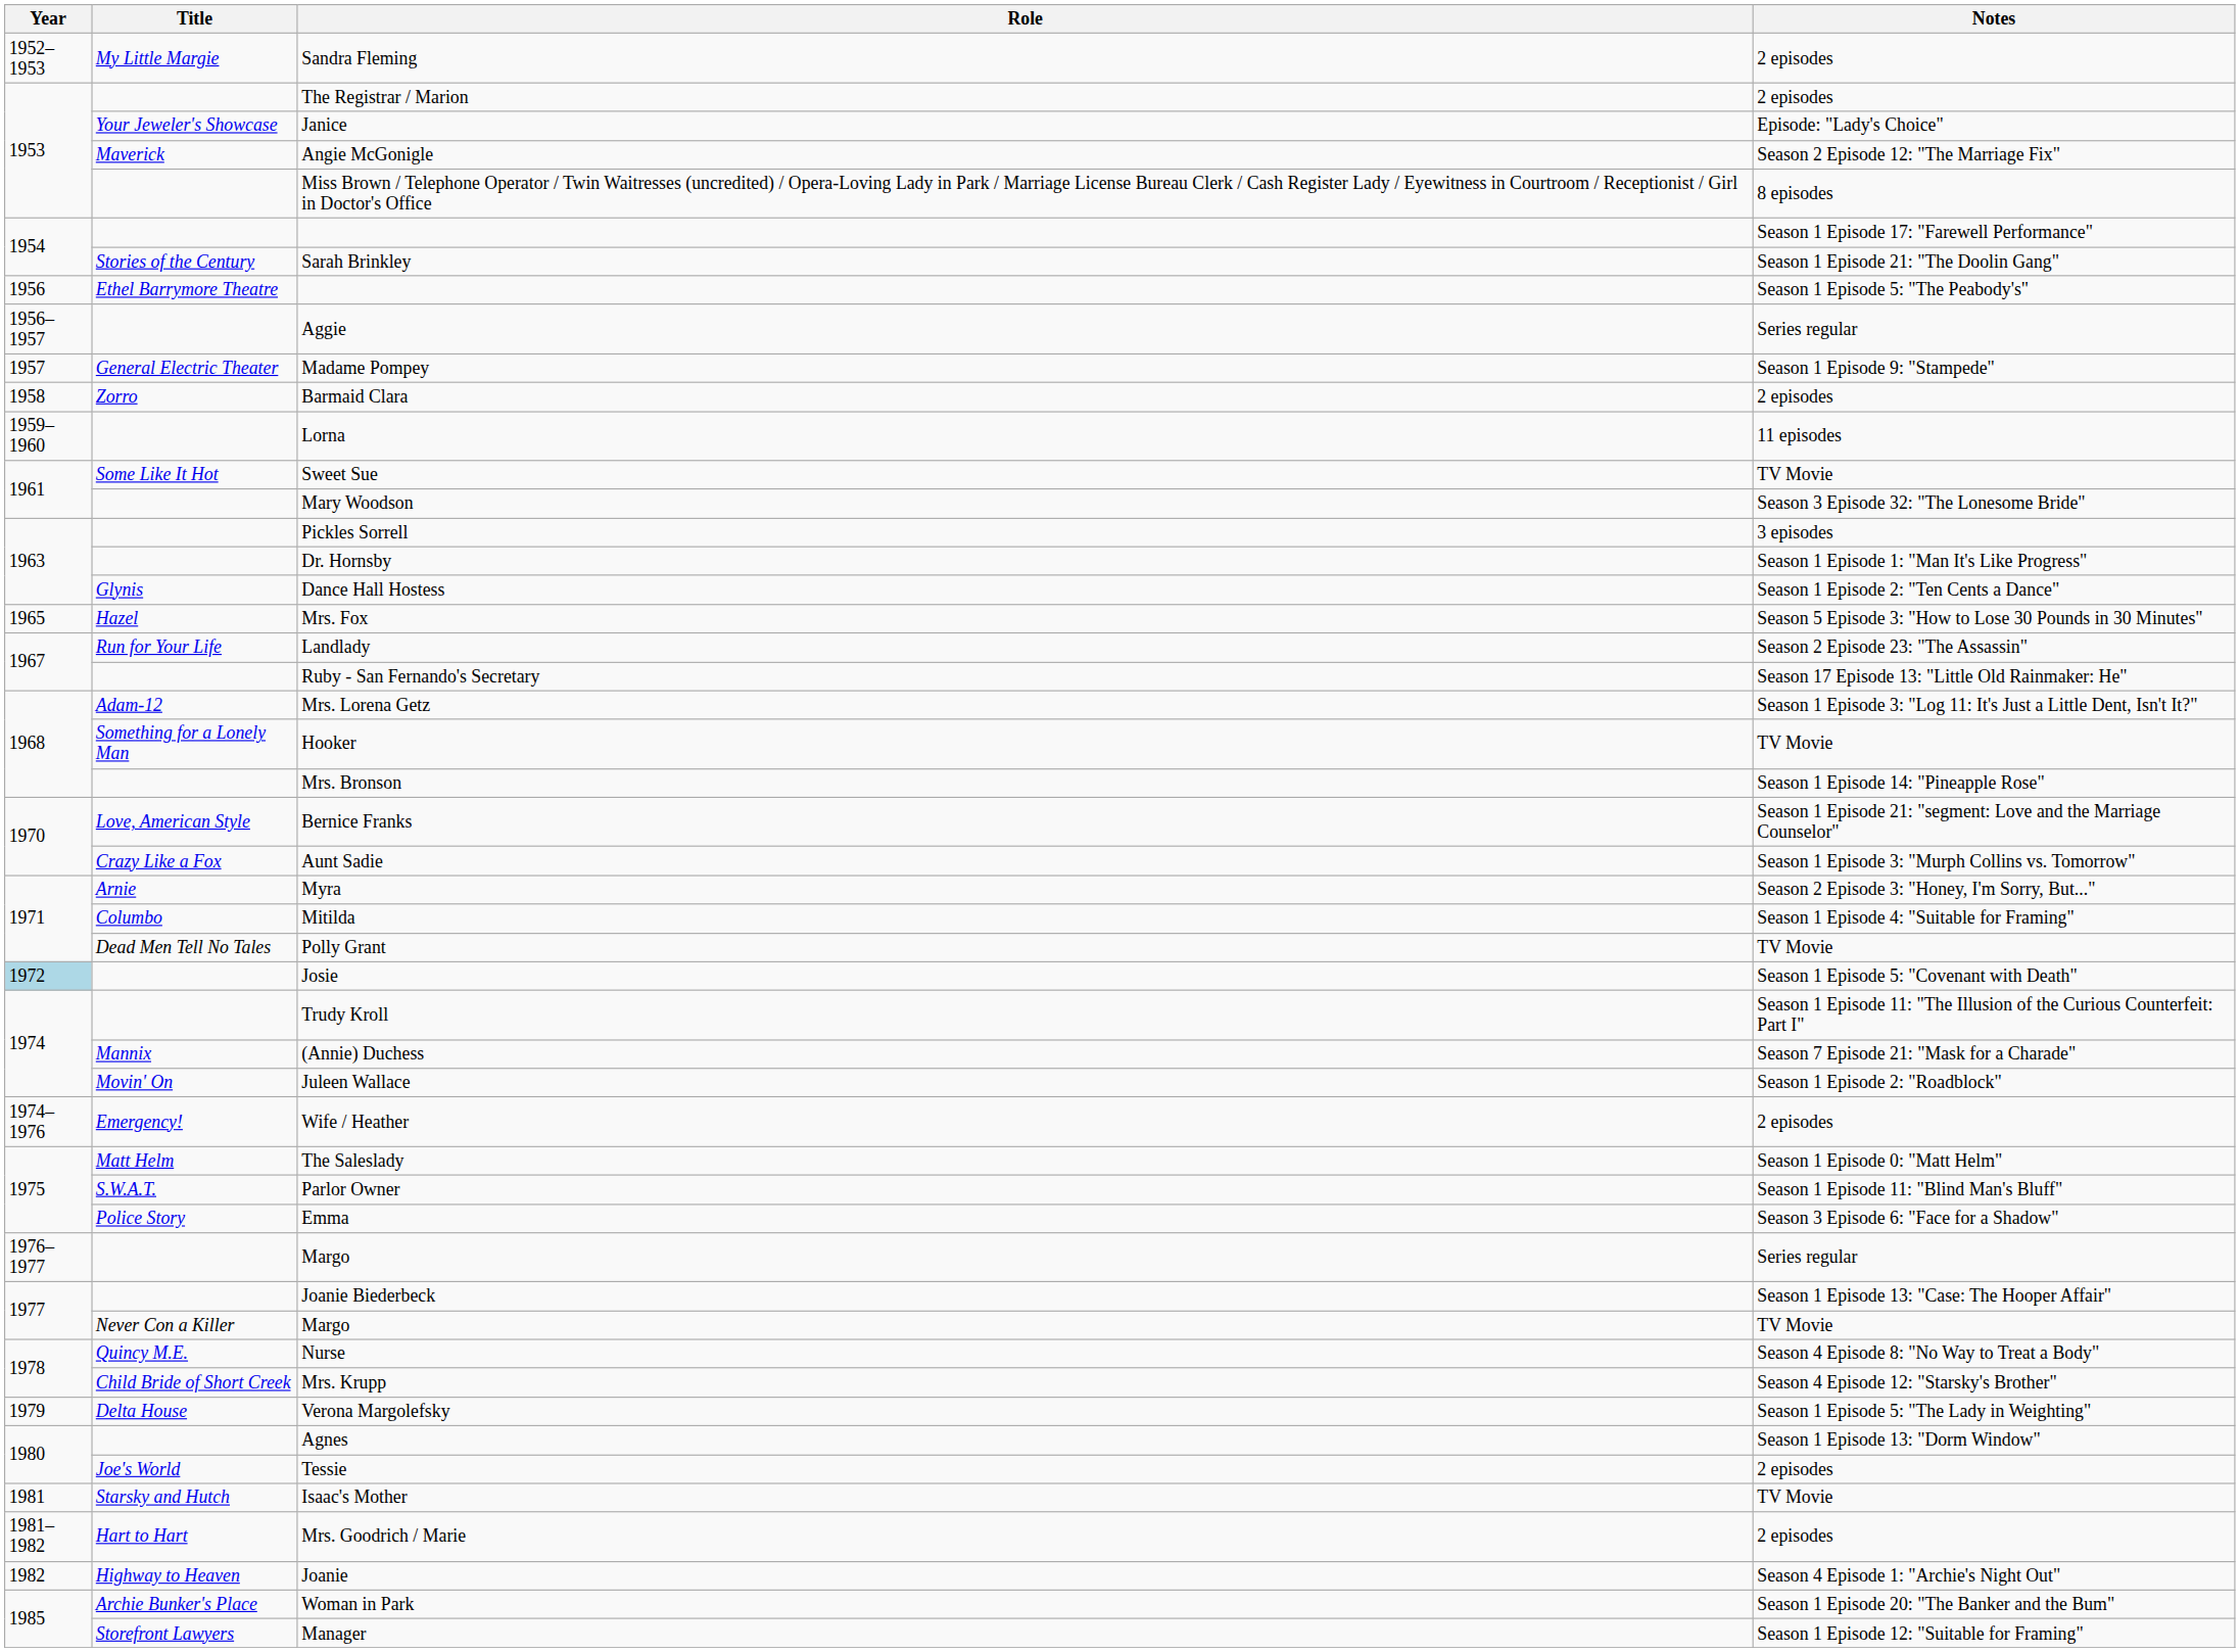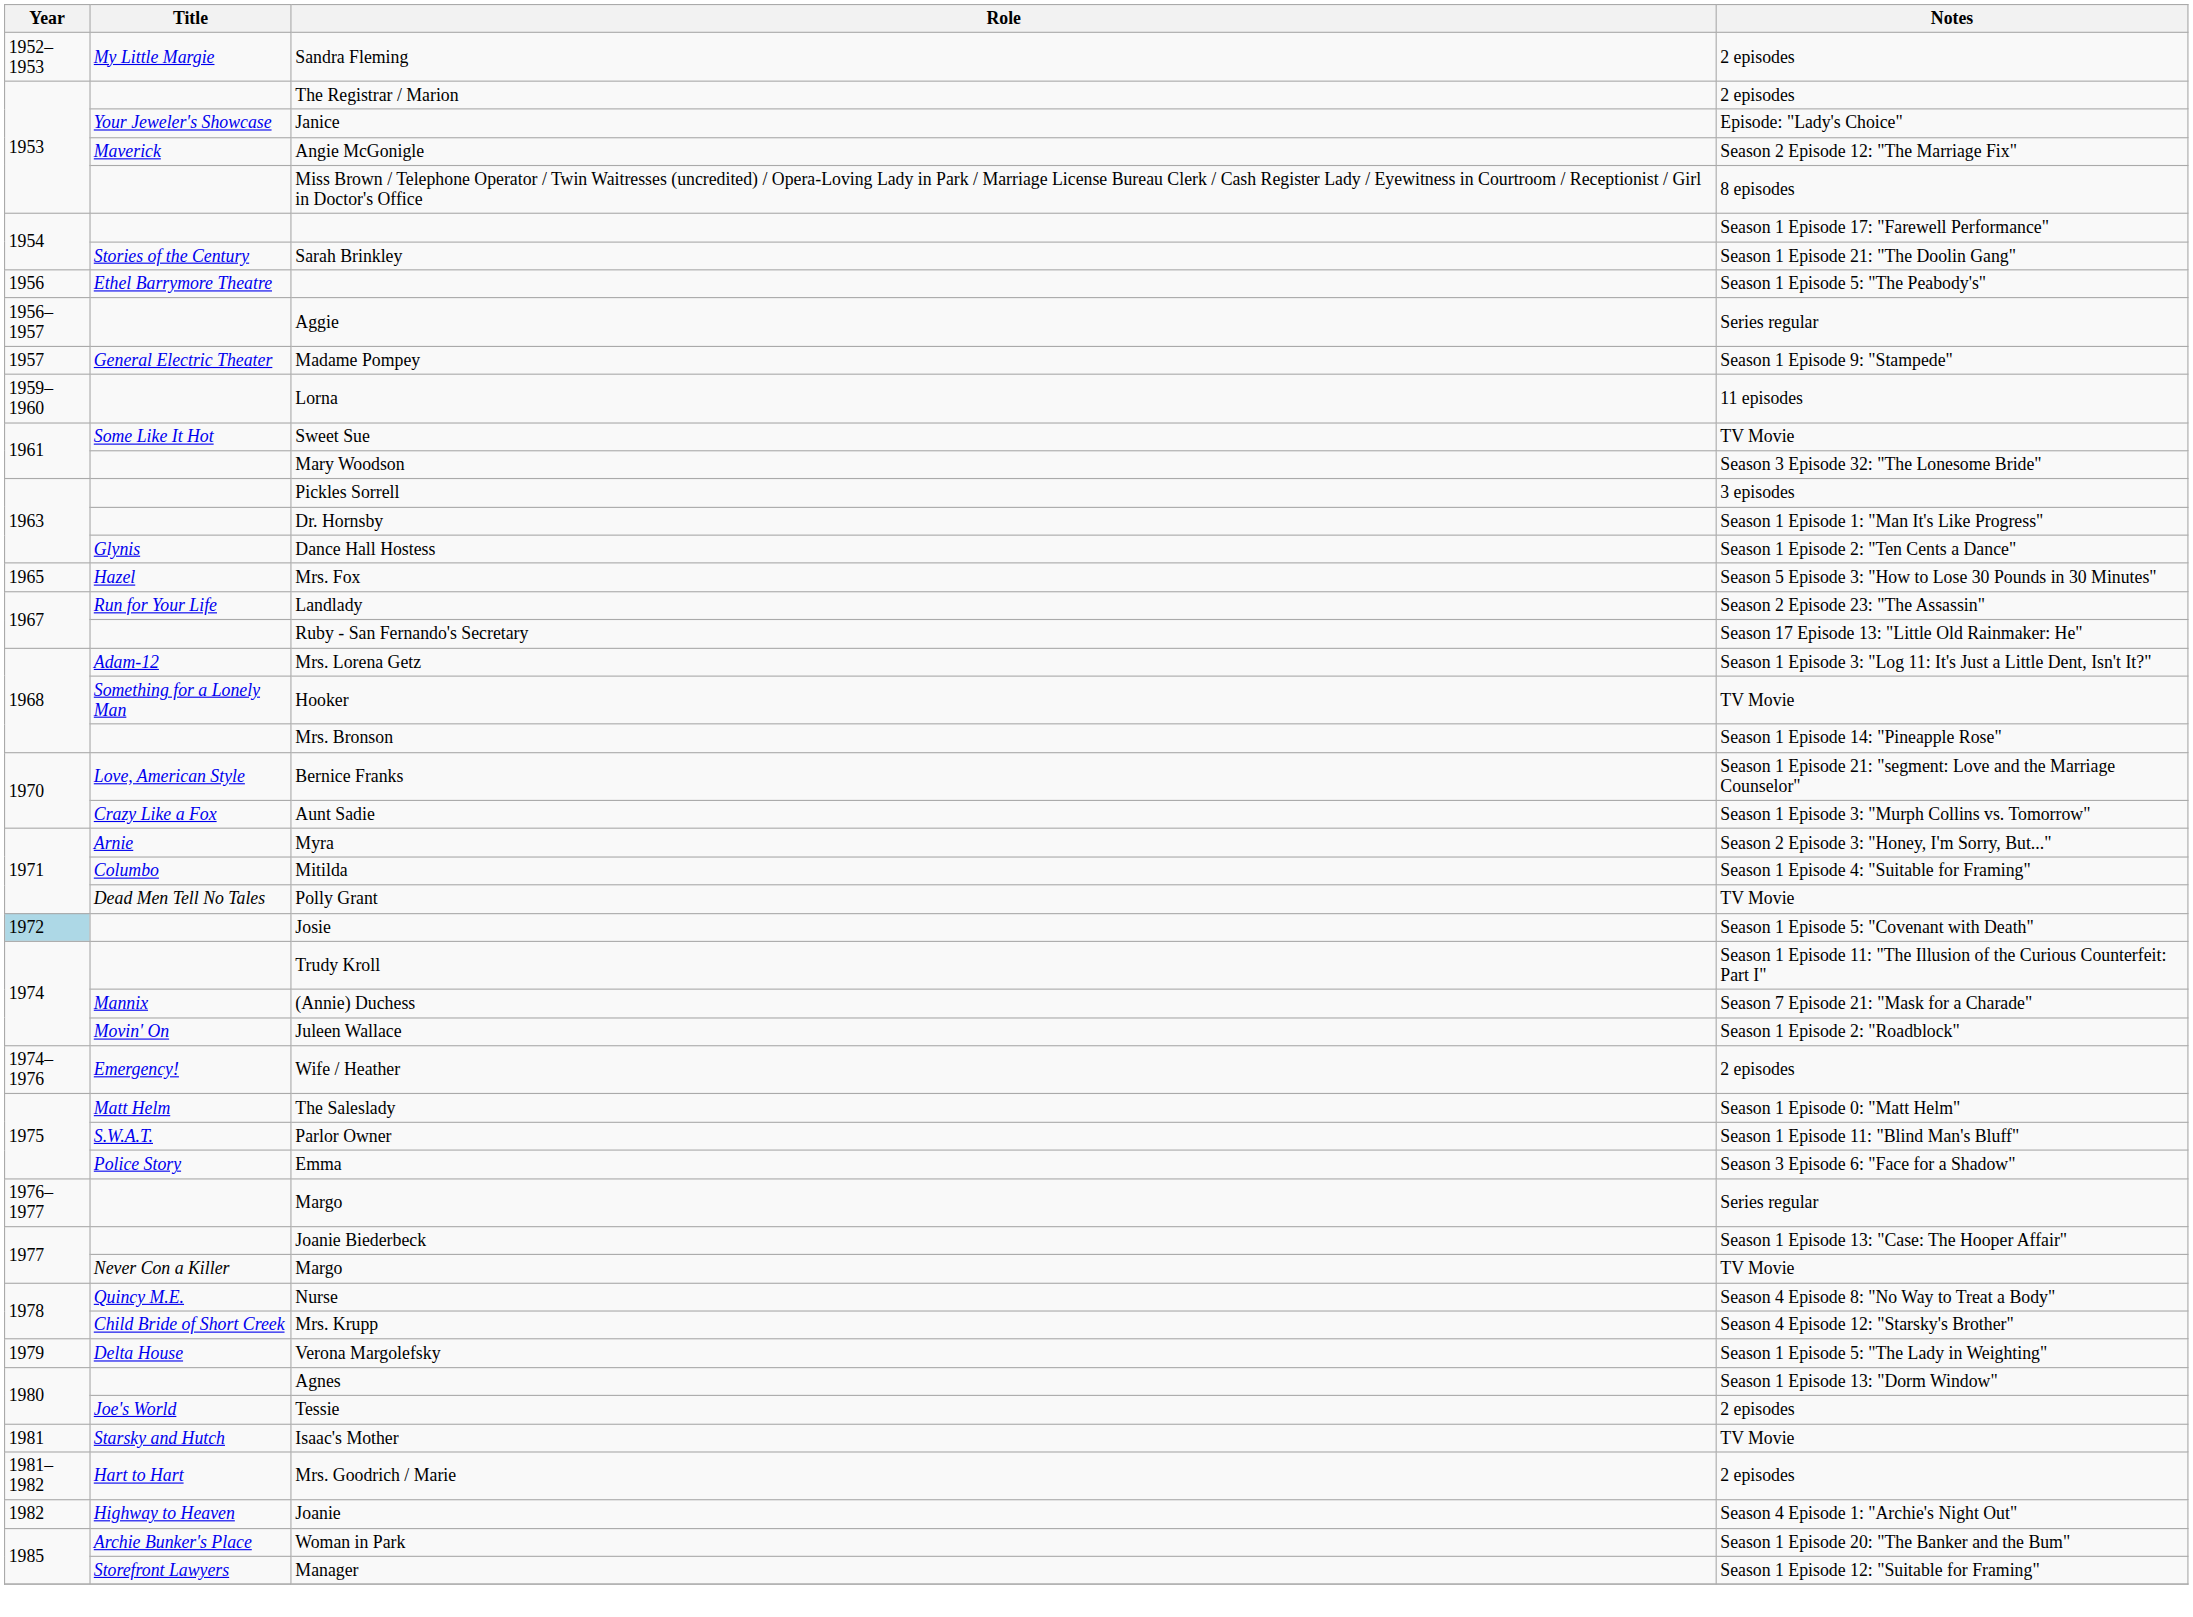- row: 1958 | Zorro | Barmaid Clara | 2 episodes
